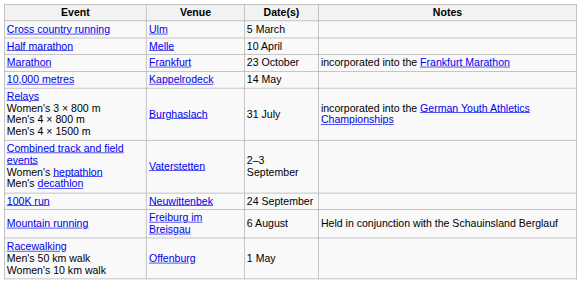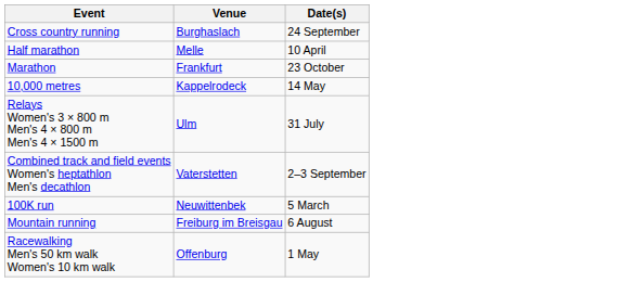- column: Notes | incorporated into the Frankfurt Marathon | incorporated into the German Youth Athletics Championships | Held in conjunction with the Schauinsland Berglauf
Cross country running | Venue: Ulm -> Burghaslach
Cross country running | Date(s): 5 March -> 24 September
Relays Women's 3 × 800 m Men's 4 × 800 m Men's 4 × 1500 m | Venue: Burghaslach -> Ulm
100K run | Date(s): 24 September -> 5 March
